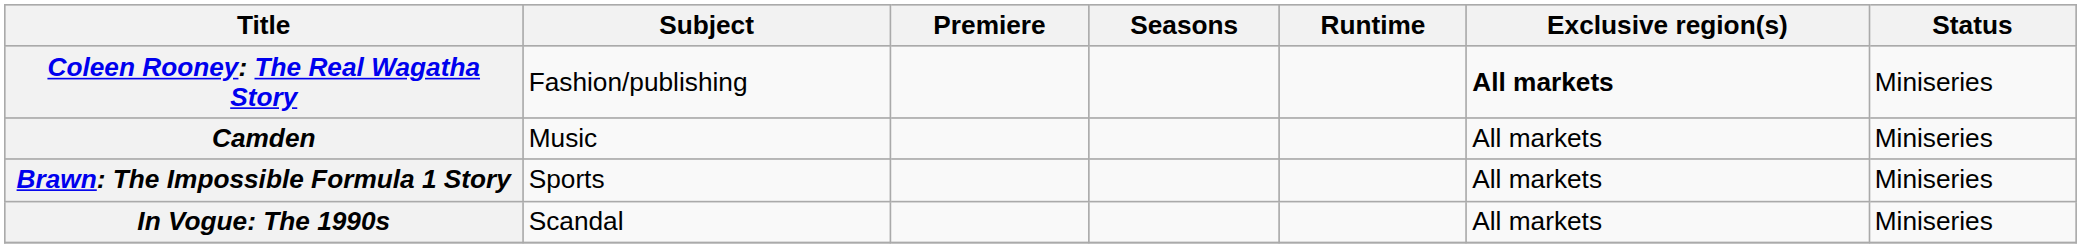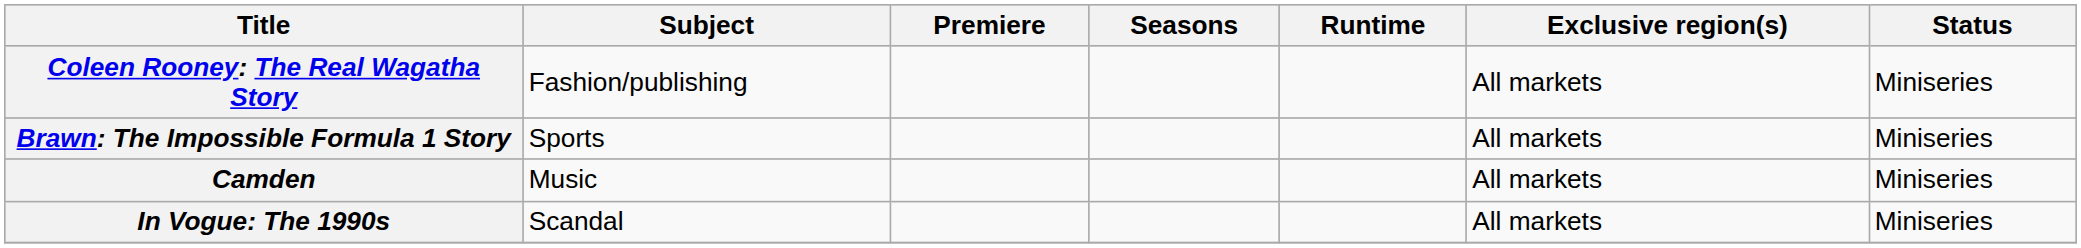Coleen Rooney: The Real Wagatha Story | Exclusive region(s): bold -> normal
rows swapped: Brawn: The Impossible Formula 1 Story <-> Camden
